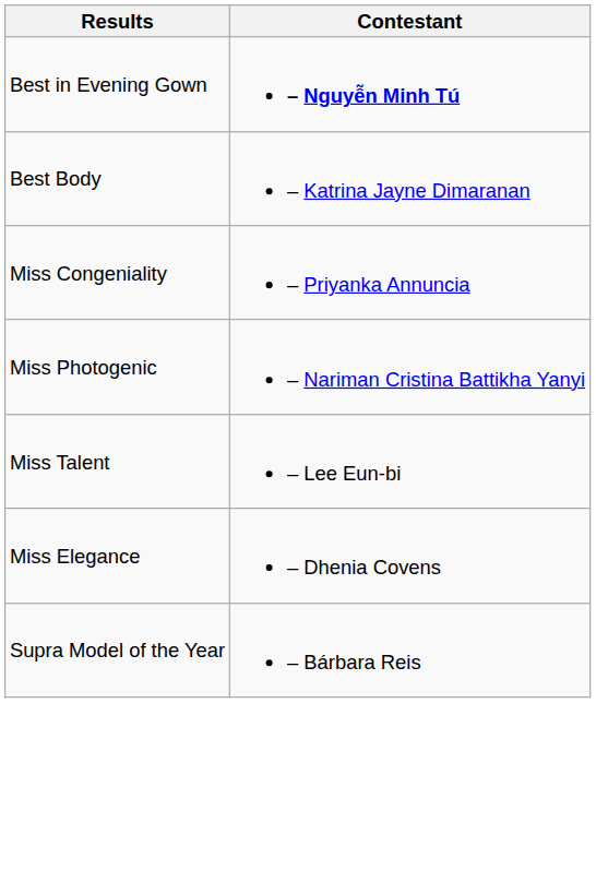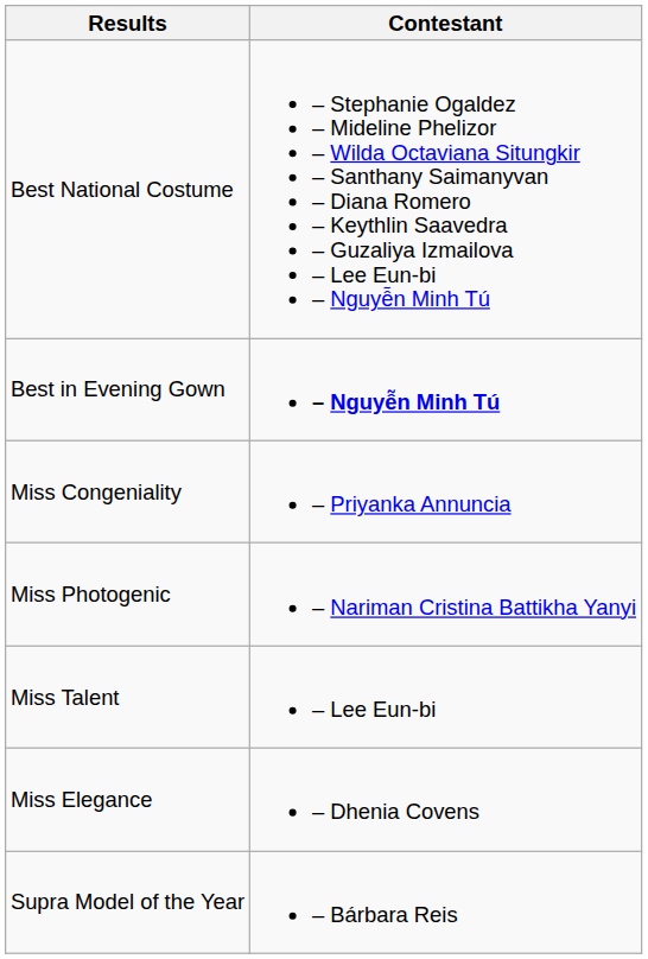+ row: Best National Costume | – Stephanie Ogaldez – Mideline Phelizor – Wilda Octaviana Situngkir – Santhany Saimanyvan – Diana Romero – Keythlin Saavedra – Guzaliya Izmailova – Lee Eun-bi – Nguyễn Minh Tú
- row: Best Body | – Katrina Jayne Dimaranan
